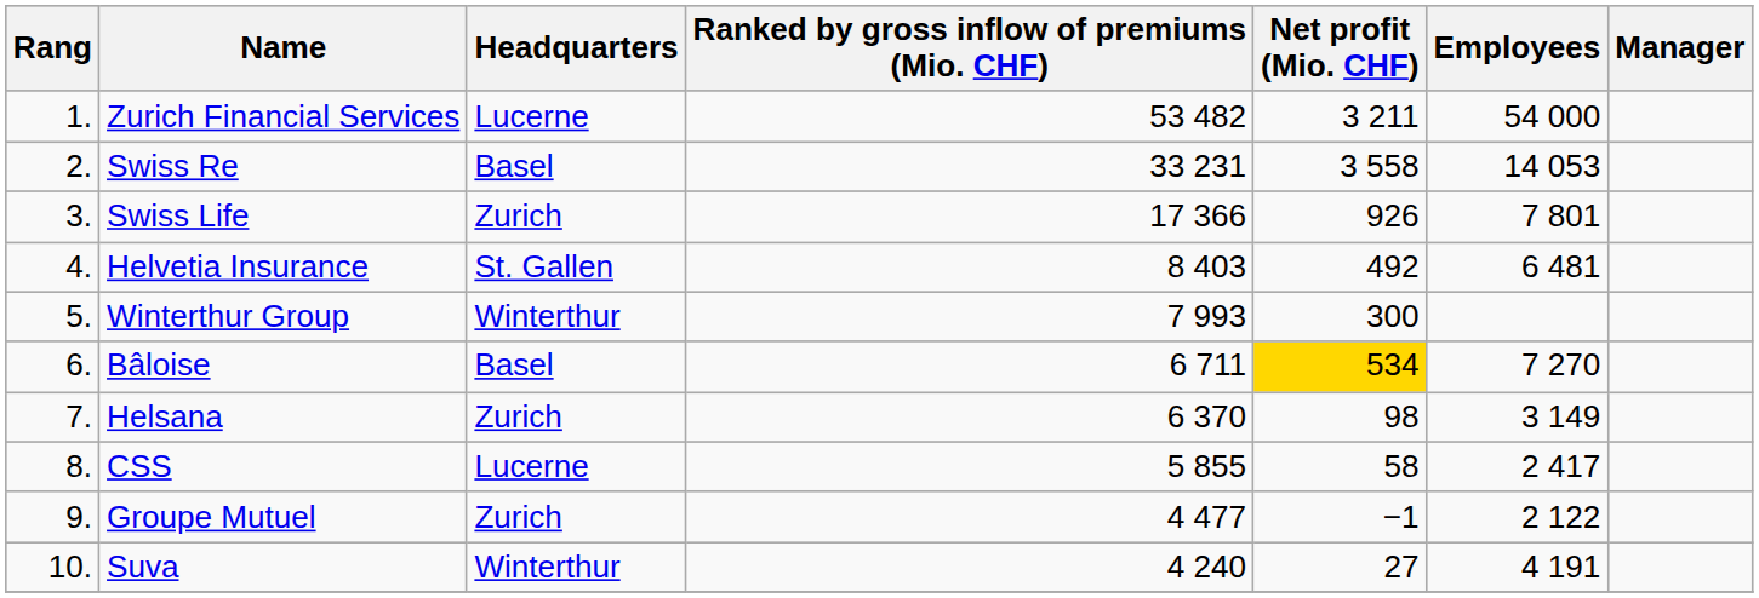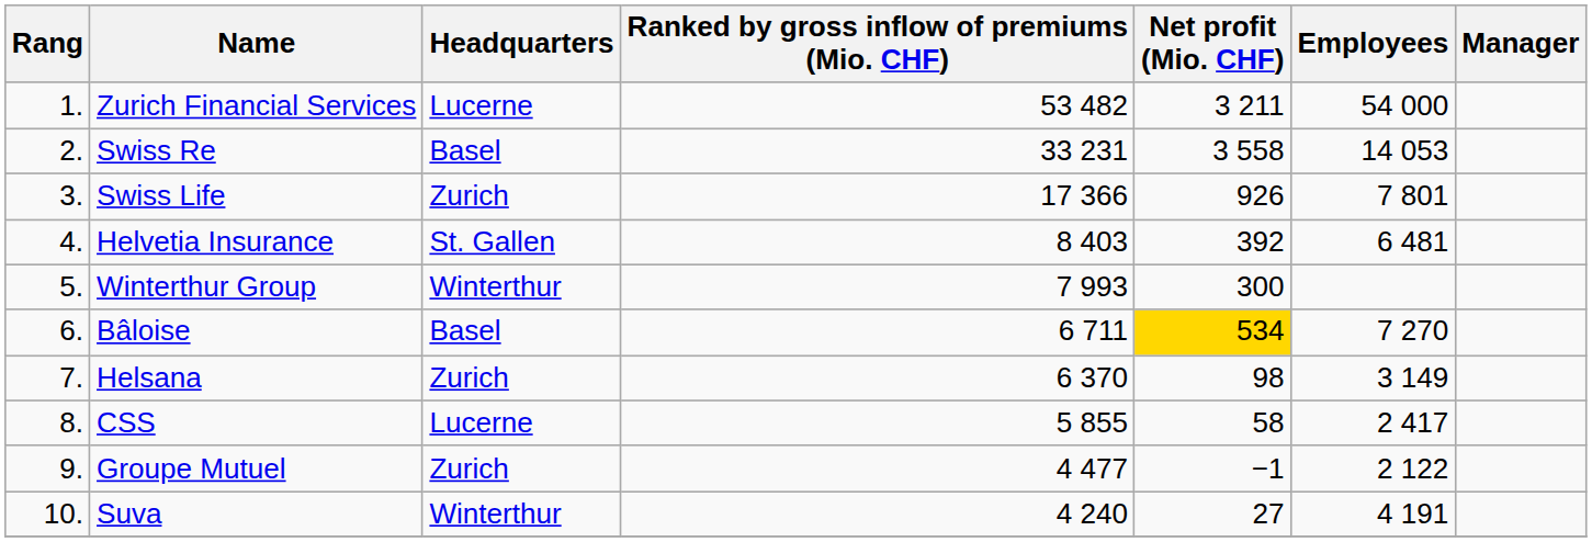Helvetia Insurance | Net profit (Mio. CHF): 492 -> 392
